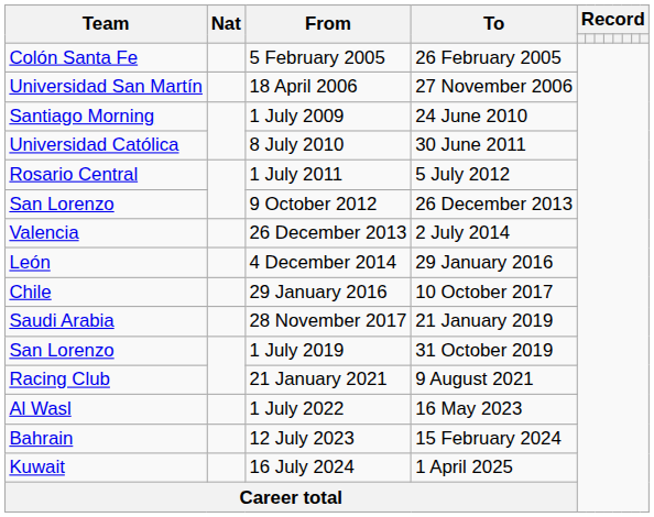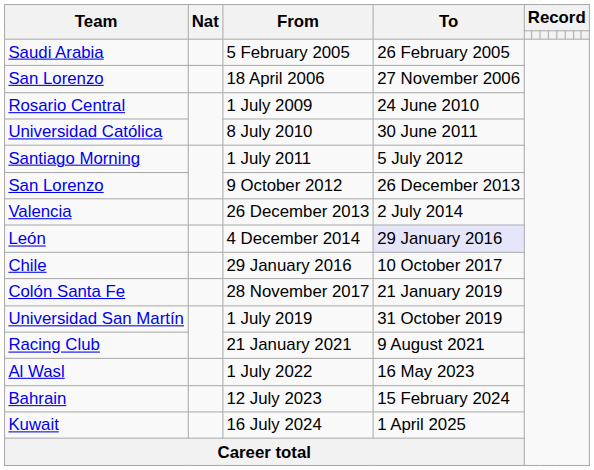5 February 2005 | Team: Colón Santa Fe -> Saudi Arabia
18 April 2006 | Team: Universidad San Martín -> San Lorenzo
1 July 2009 | Team: Santiago Morning -> Rosario Central
1 July 2011 | Team: Rosario Central -> Santiago Morning
4 December 2014 | To: no background -> lavender background
28 November 2017 | Team: Saudi Arabia -> Colón Santa Fe
1 July 2019 | Team: San Lorenzo -> Universidad San Martín
